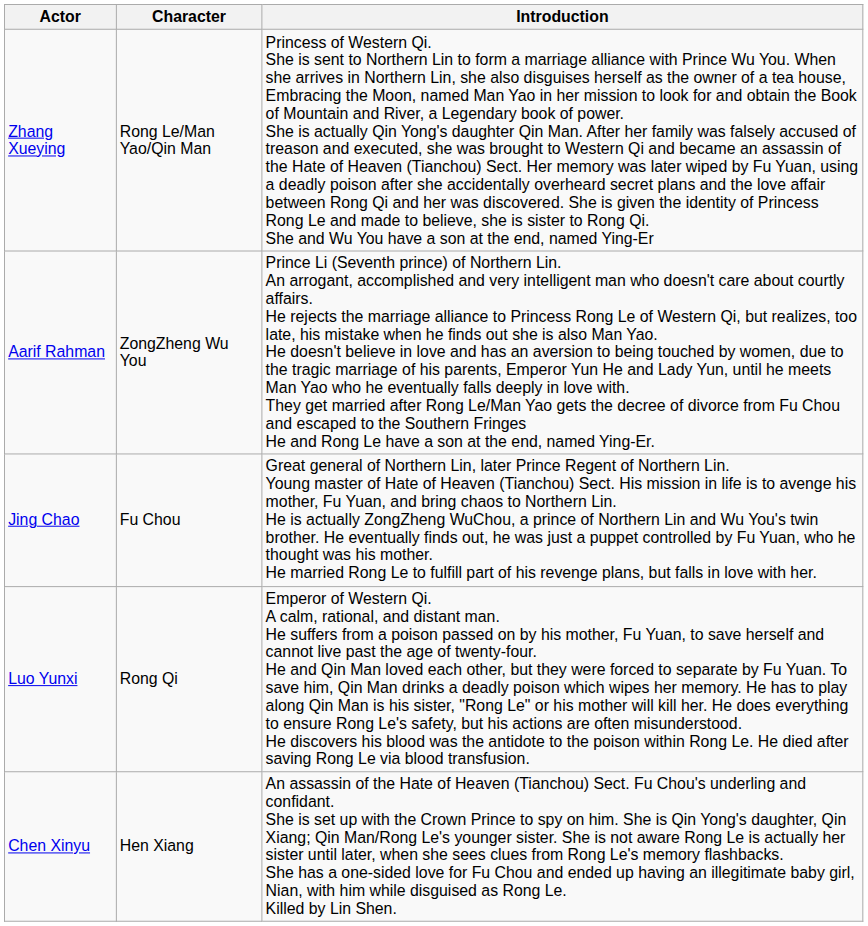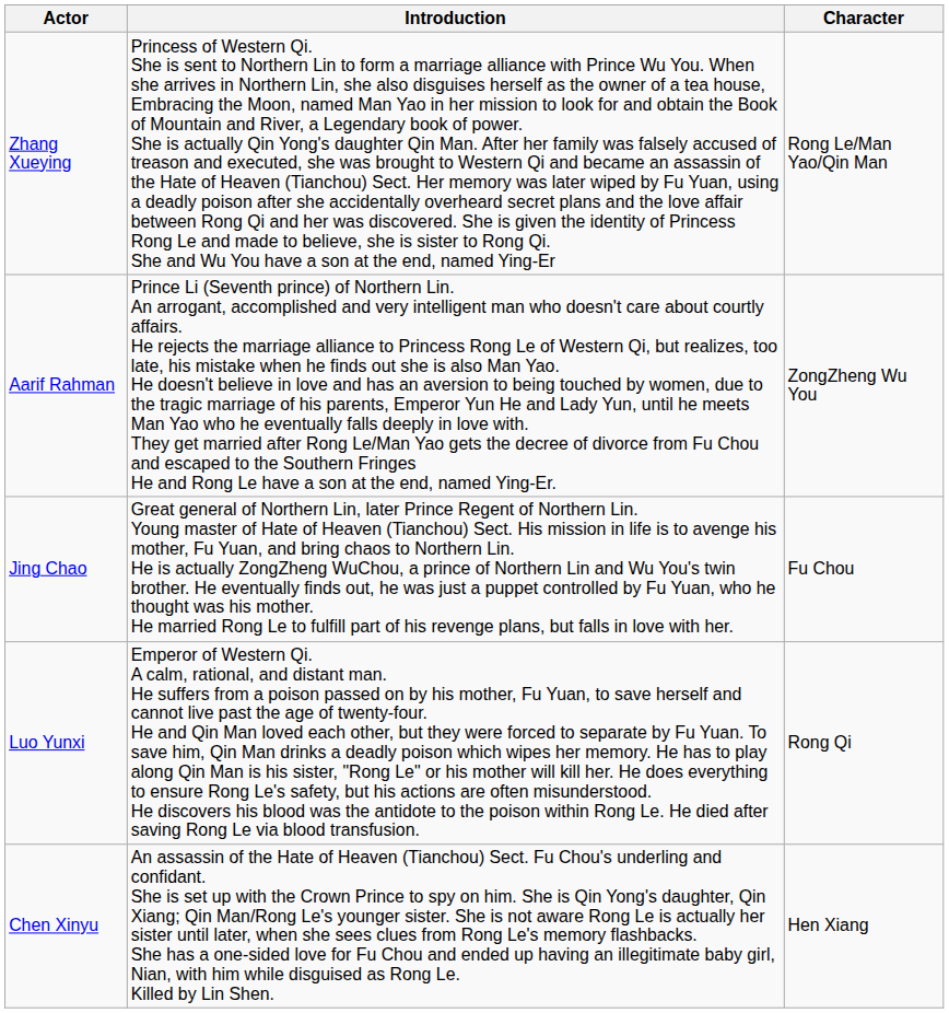columns swapped: Character <-> Introduction
